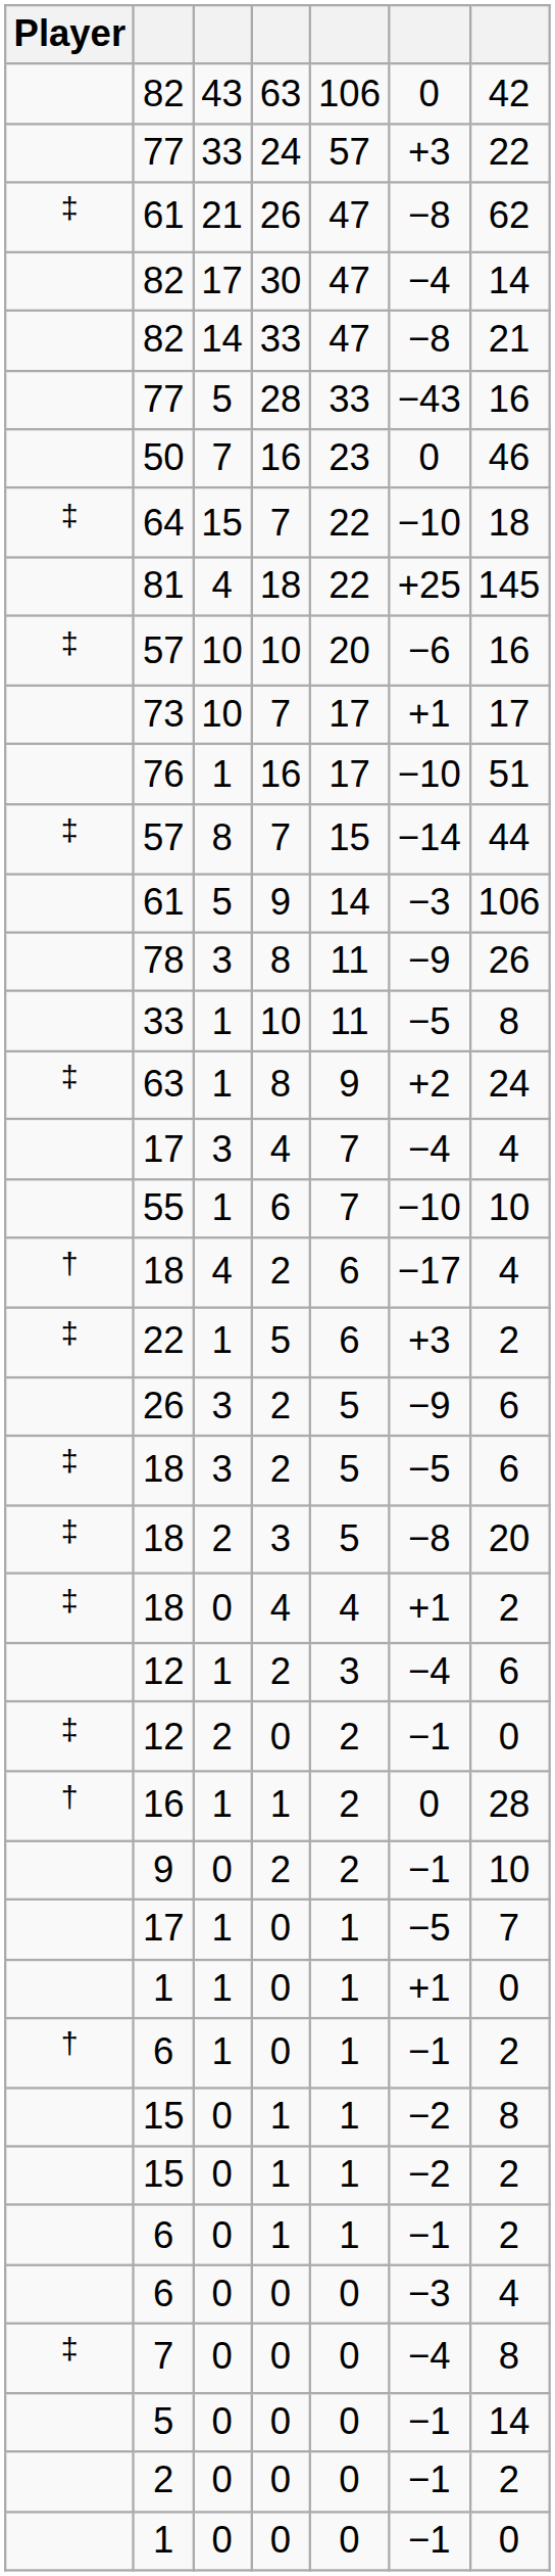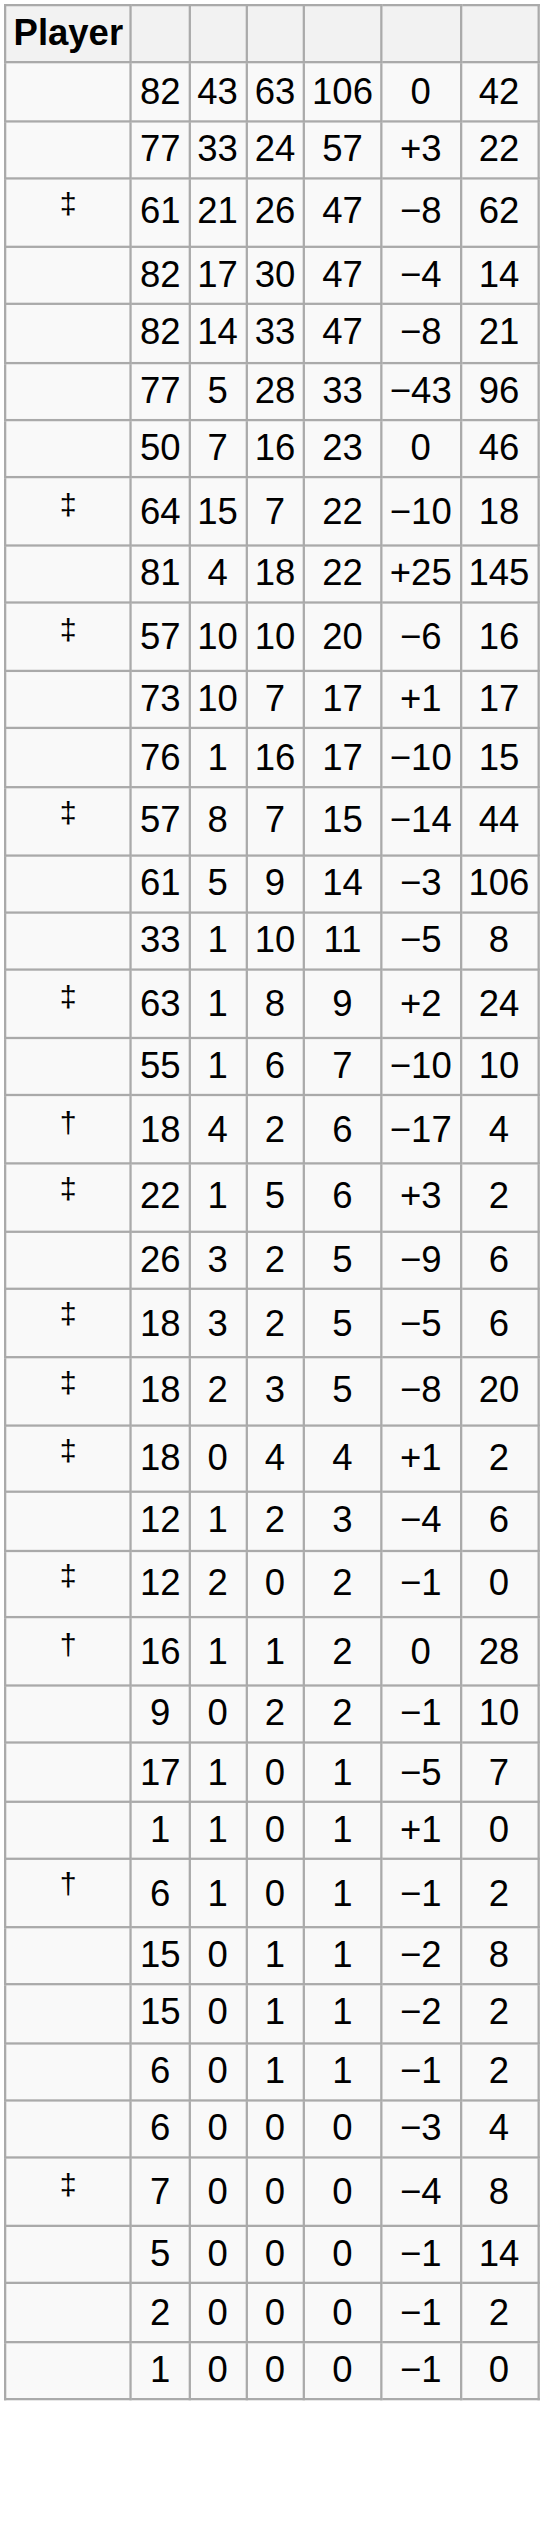77 / 5 | column 7: 16 -> 96
76 | column 7: 51 -> 15
- row: 78 | 3 | 8 | 11 | −9 | 26
- row: 17 | 3 | 4 | 7 | −4 | 4
